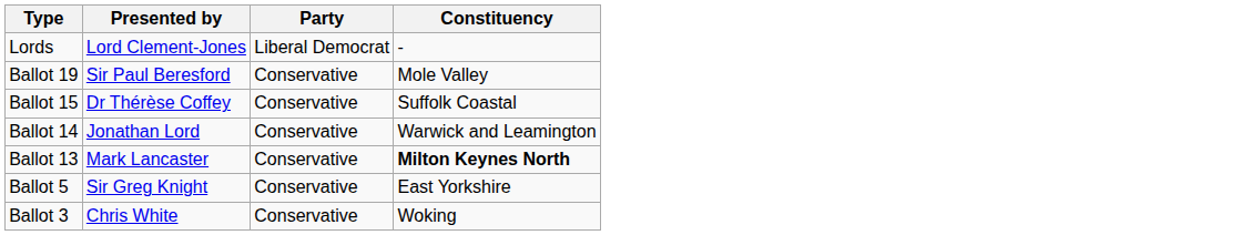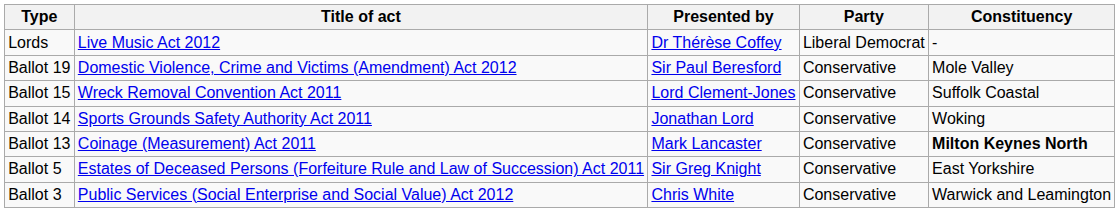+ column: Title of act | Live Music Act 2012 | Domestic Violence, Crime and Victims (Amendment) Act 2012 | Wreck Removal Convention Act 2011 | Sports Grounds Safety Authority Act 2011 | Coinage (Measurement) Act 2011 | Estates of Deceased Persons (Forfeiture Rule and Law of Succession) Act 2011 | Public Services (Social Enterprise and Social Value) Act 2012
Lords | Presented by: Lord Clement-Jones -> Dr Thérèse Coffey
Ballot 15 | Presented by: Dr Thérèse Coffey -> Lord Clement-Jones
Ballot 14 | Constituency: Warwick and Leamington -> Woking
Ballot 3 | Constituency: Woking -> Warwick and Leamington
